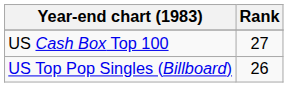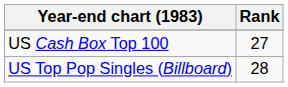US Top Pop Singles (Billboard) | Rank: 26 -> 28
